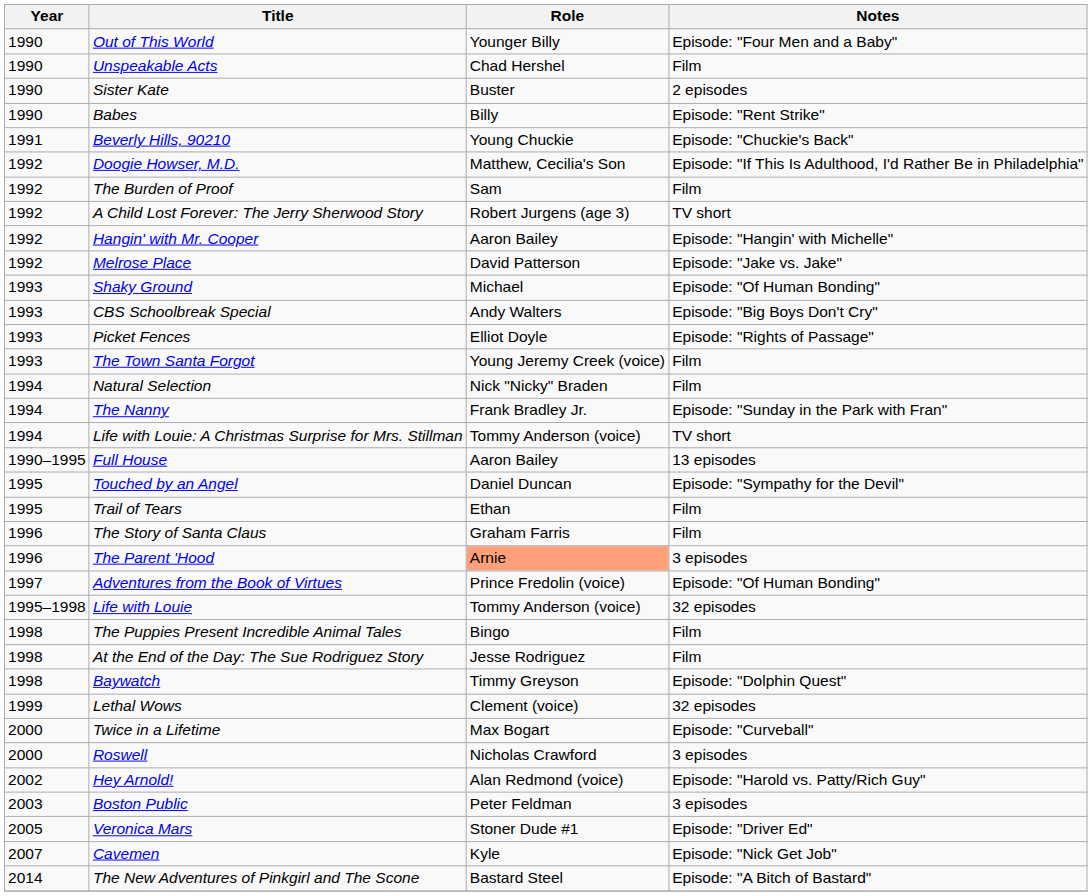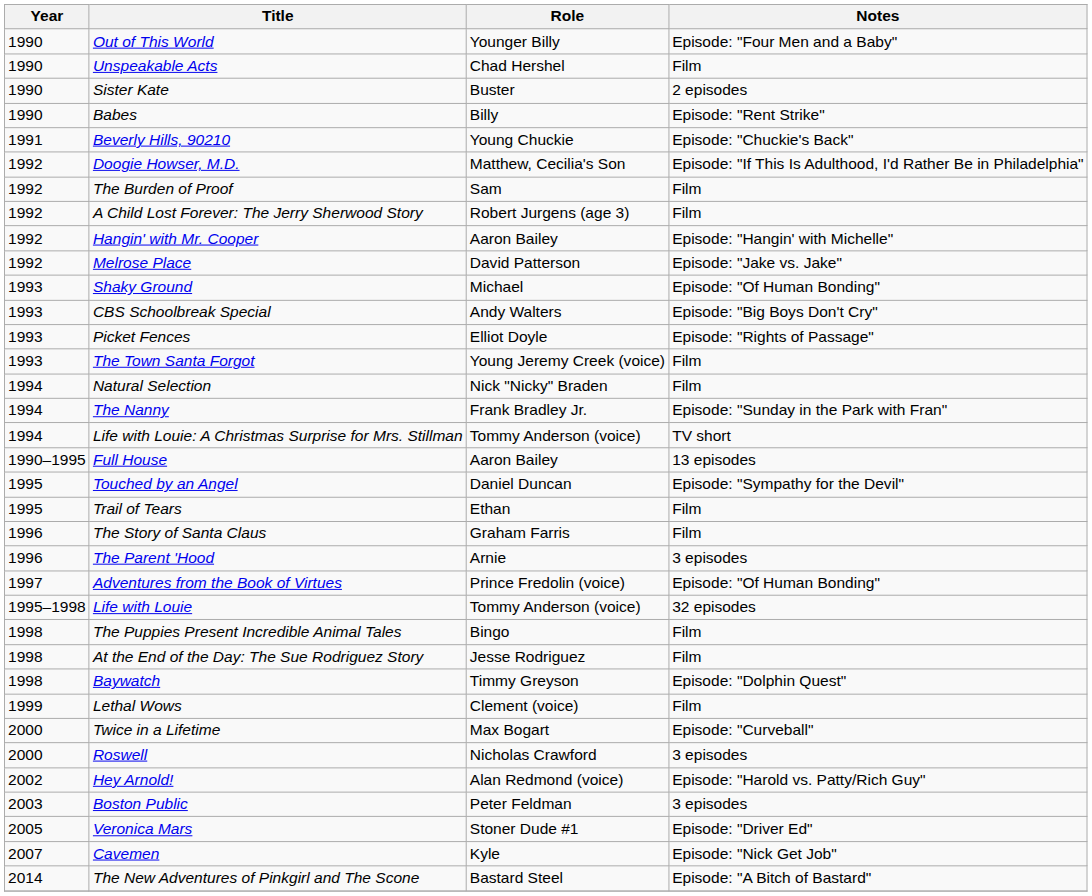A Child Lost Forever: The Jerry Sherwood Story | Notes: TV short -> Film
The Parent 'Hood | Role: lightsalmon background -> no background
Lethal Wows | Notes: 32 episodes -> Film
